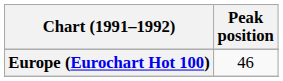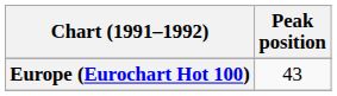Europe (Eurochart Hot 100) | Peak position: 46 -> 43
